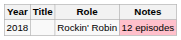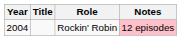Rockin' Robin | Year: 2018 -> 2004
